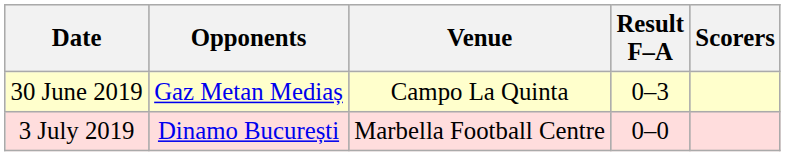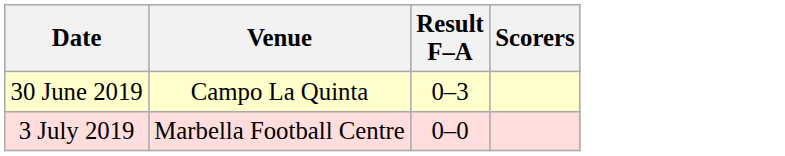- column: Opponents | Gaz Metan Mediaș | Dinamo București
